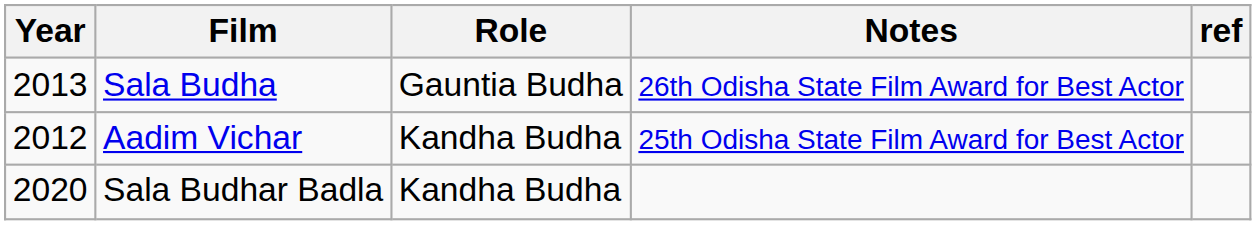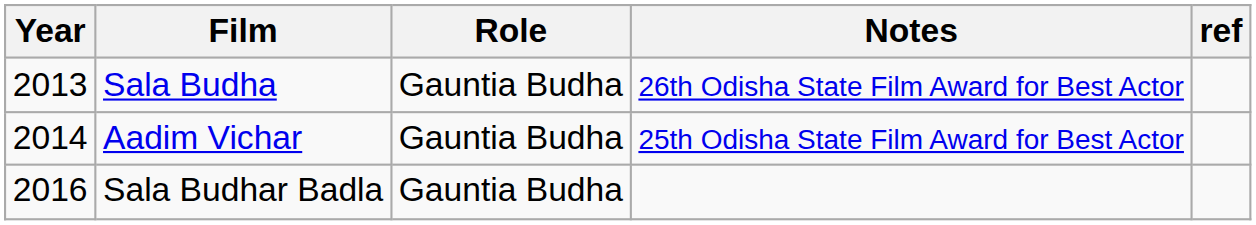Aadim Vichar | Year: 2012 -> 2014
Aadim Vichar | Role: Kandha Budha -> Gauntia Budha
Sala Budhar Badla | Year: 2020 -> 2016
Sala Budhar Badla | Role: Kandha Budha -> Gauntia Budha
